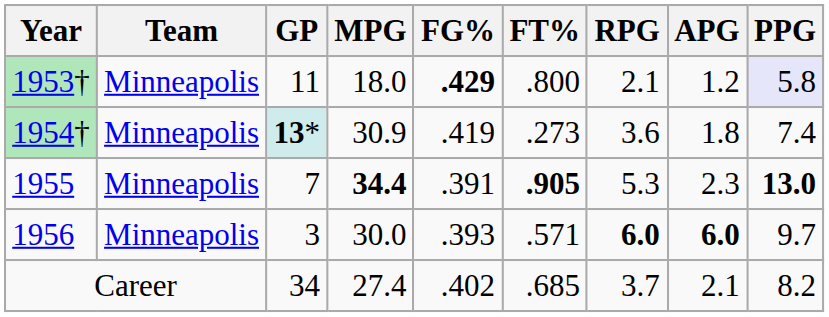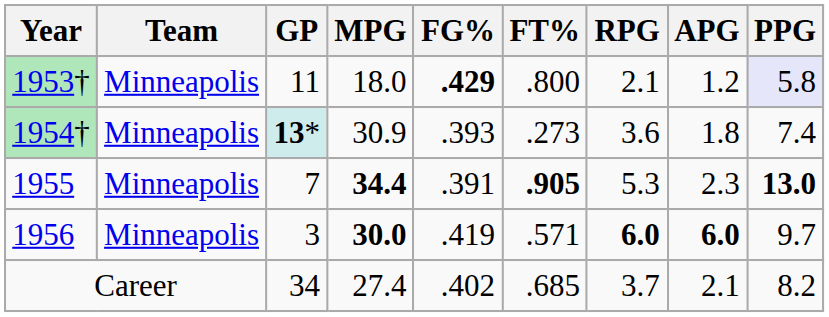1954† | FG%: .419 -> .393
1956 | MPG: normal -> bold
1956 | FG%: .393 -> .419
